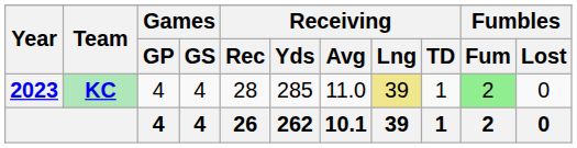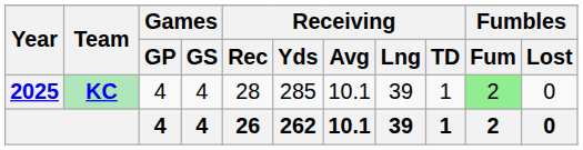KC | Year: 2023 -> 2025
KC | Receiving / Avg: 11.0 -> 10.1
KC | Receiving / Lng: khaki background -> no background
